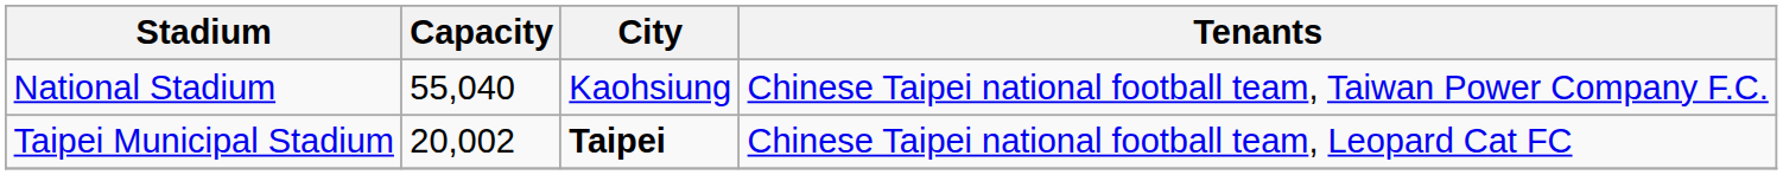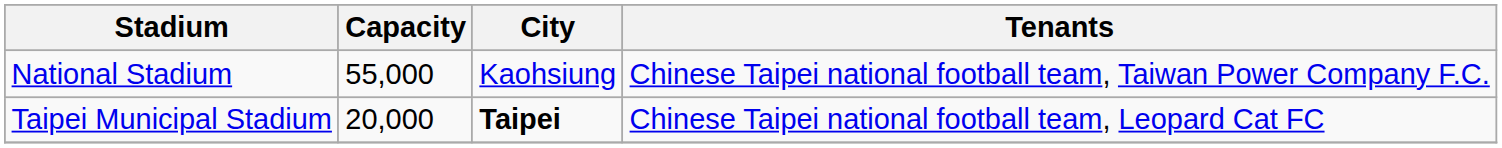National Stadium | Capacity: 55,040 -> 55,000
Taipei Municipal Stadium | Capacity: 20,002 -> 20,000
